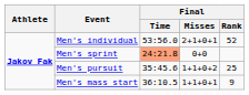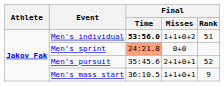Men's individual | Final / Time: normal -> bold
Men's individual | Final / Misses: 2+1+0+1 -> 1+1+0+2
Men's individual | Final / Rank: 52 -> 51
Men's pursuit | Final / Misses: 1+1+0+2 -> 2+1+0+1
Men's pursuit | Final / Rank: 25 -> 52
